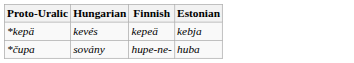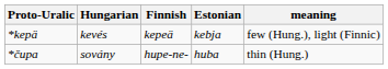+ column: meaning | few (Hung.), light (Finnic) | thin (Hung.)
